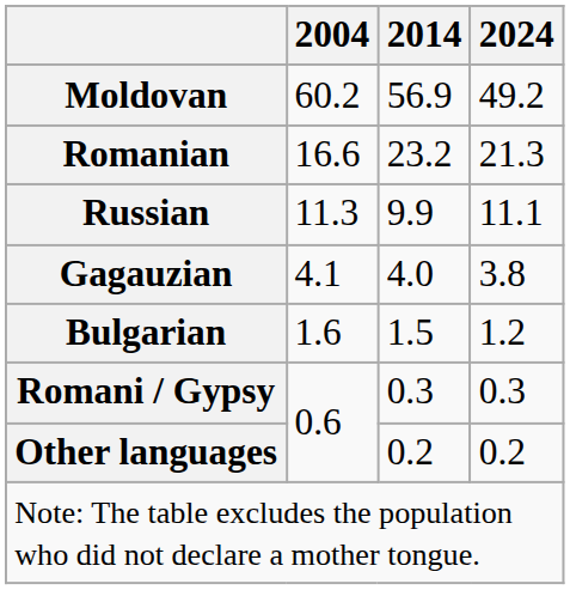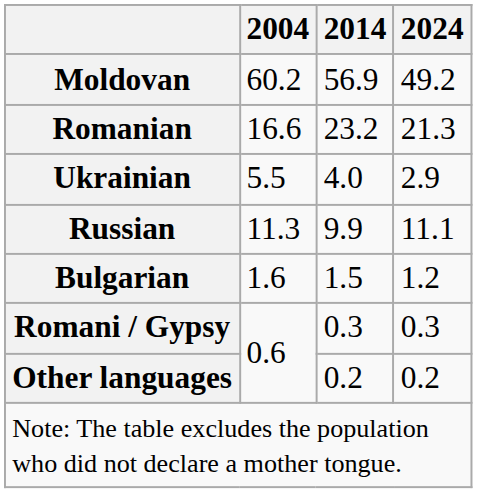+ row: Ukrainian | 5.5 | 4.0 | 2.9
- row: Gagauzian | 4.1 | 4.0 | 3.8
